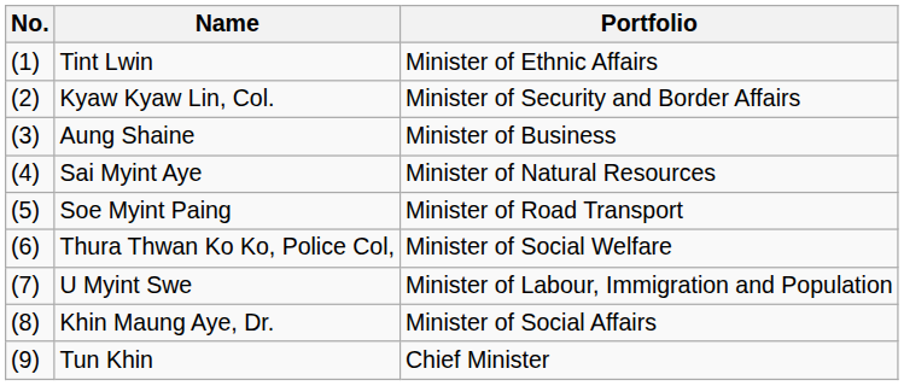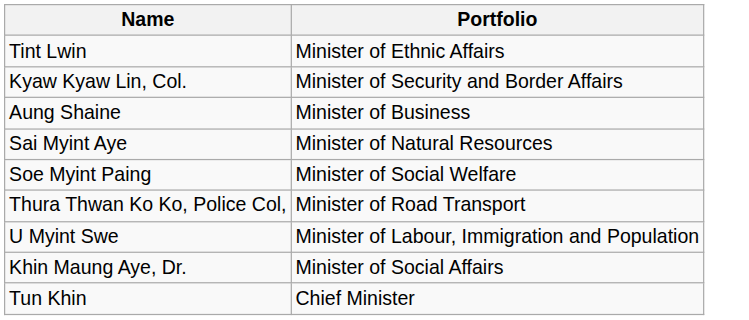- column: No. | (1) | (2) | (3) | (4) | (5) | (6) | (7) | (8) | (9)
Soe Myint Paing | Portfolio: Minister of Road Transport -> Minister of Social Welfare
Thura Thwan Ko Ko, Police Col, | Portfolio: Minister of Social Welfare -> Minister of Road Transport
